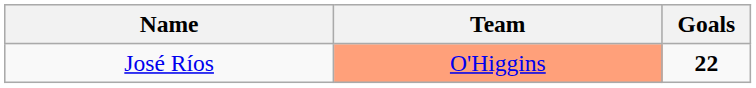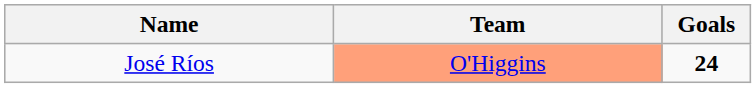José Ríos | Goals: 22 -> 24
